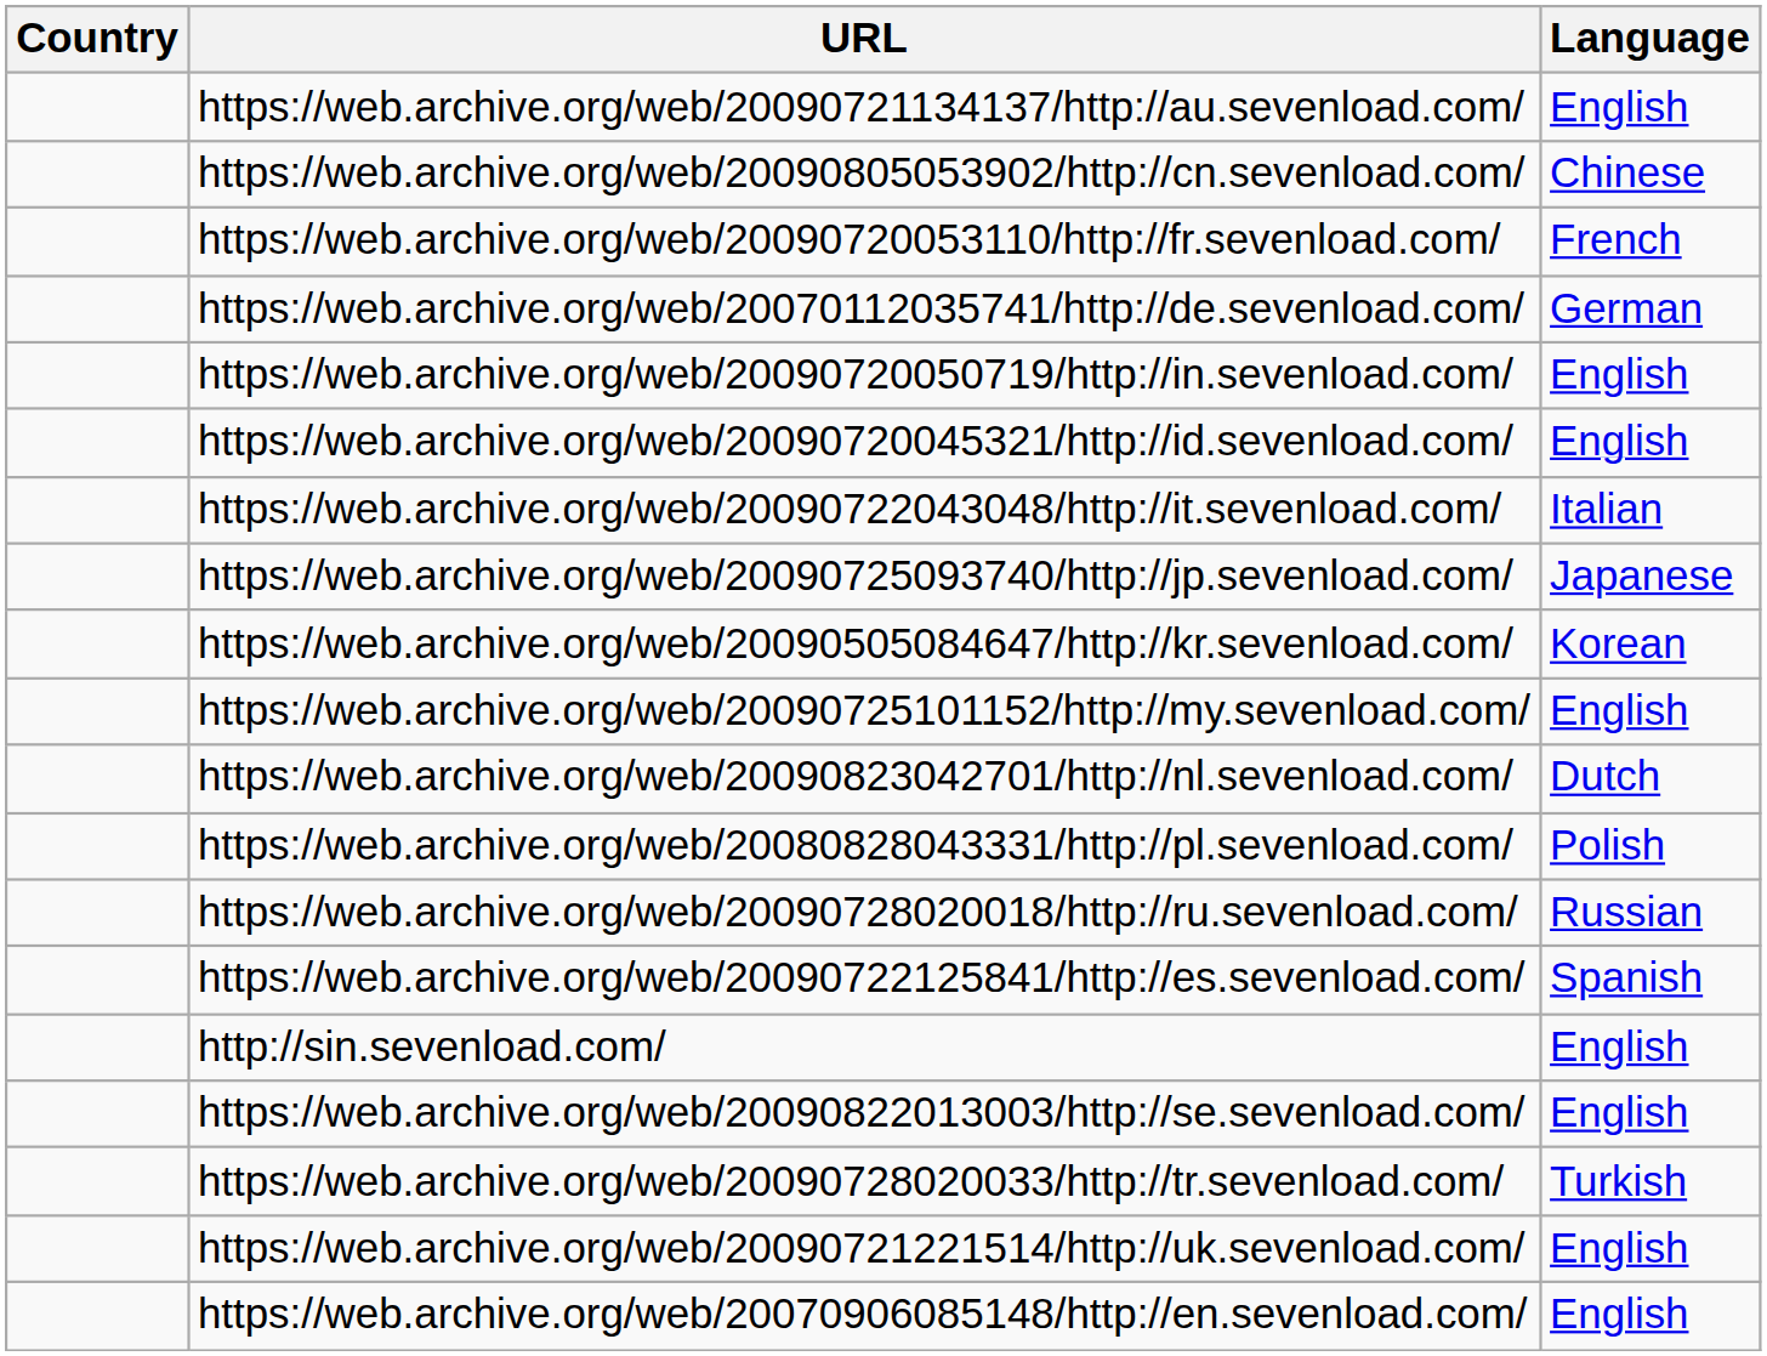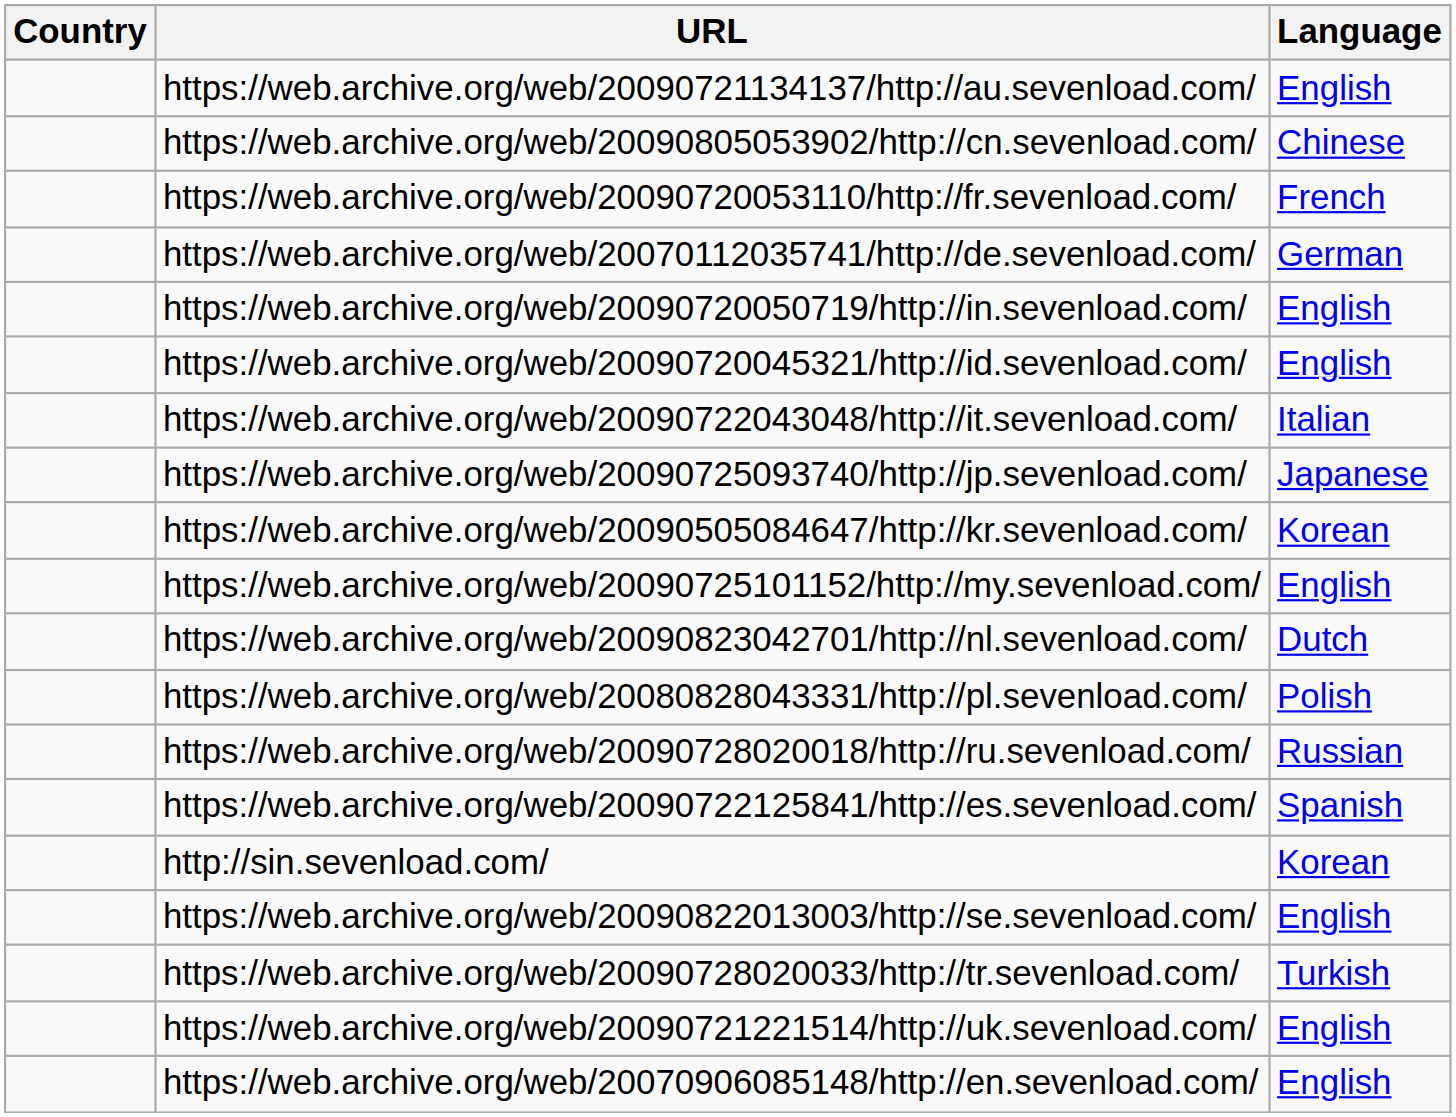http://sin.sevenload.com/ | Language: English -> Korean
